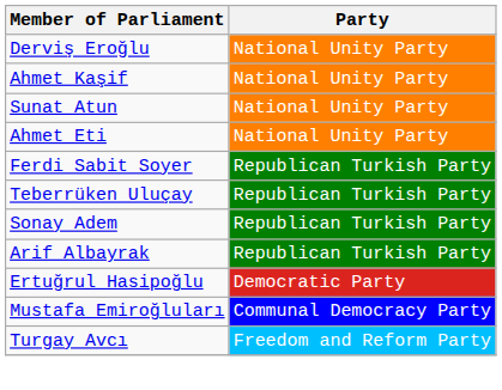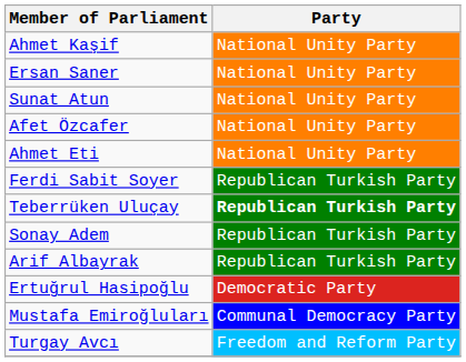- row: Derviş Eroğlu | National Unity Party
+ row: Ersan Saner | National Unity Party
+ row: Afet Özcafer | National Unity Party
Teberrüken Uluçay | Party: normal -> bold
